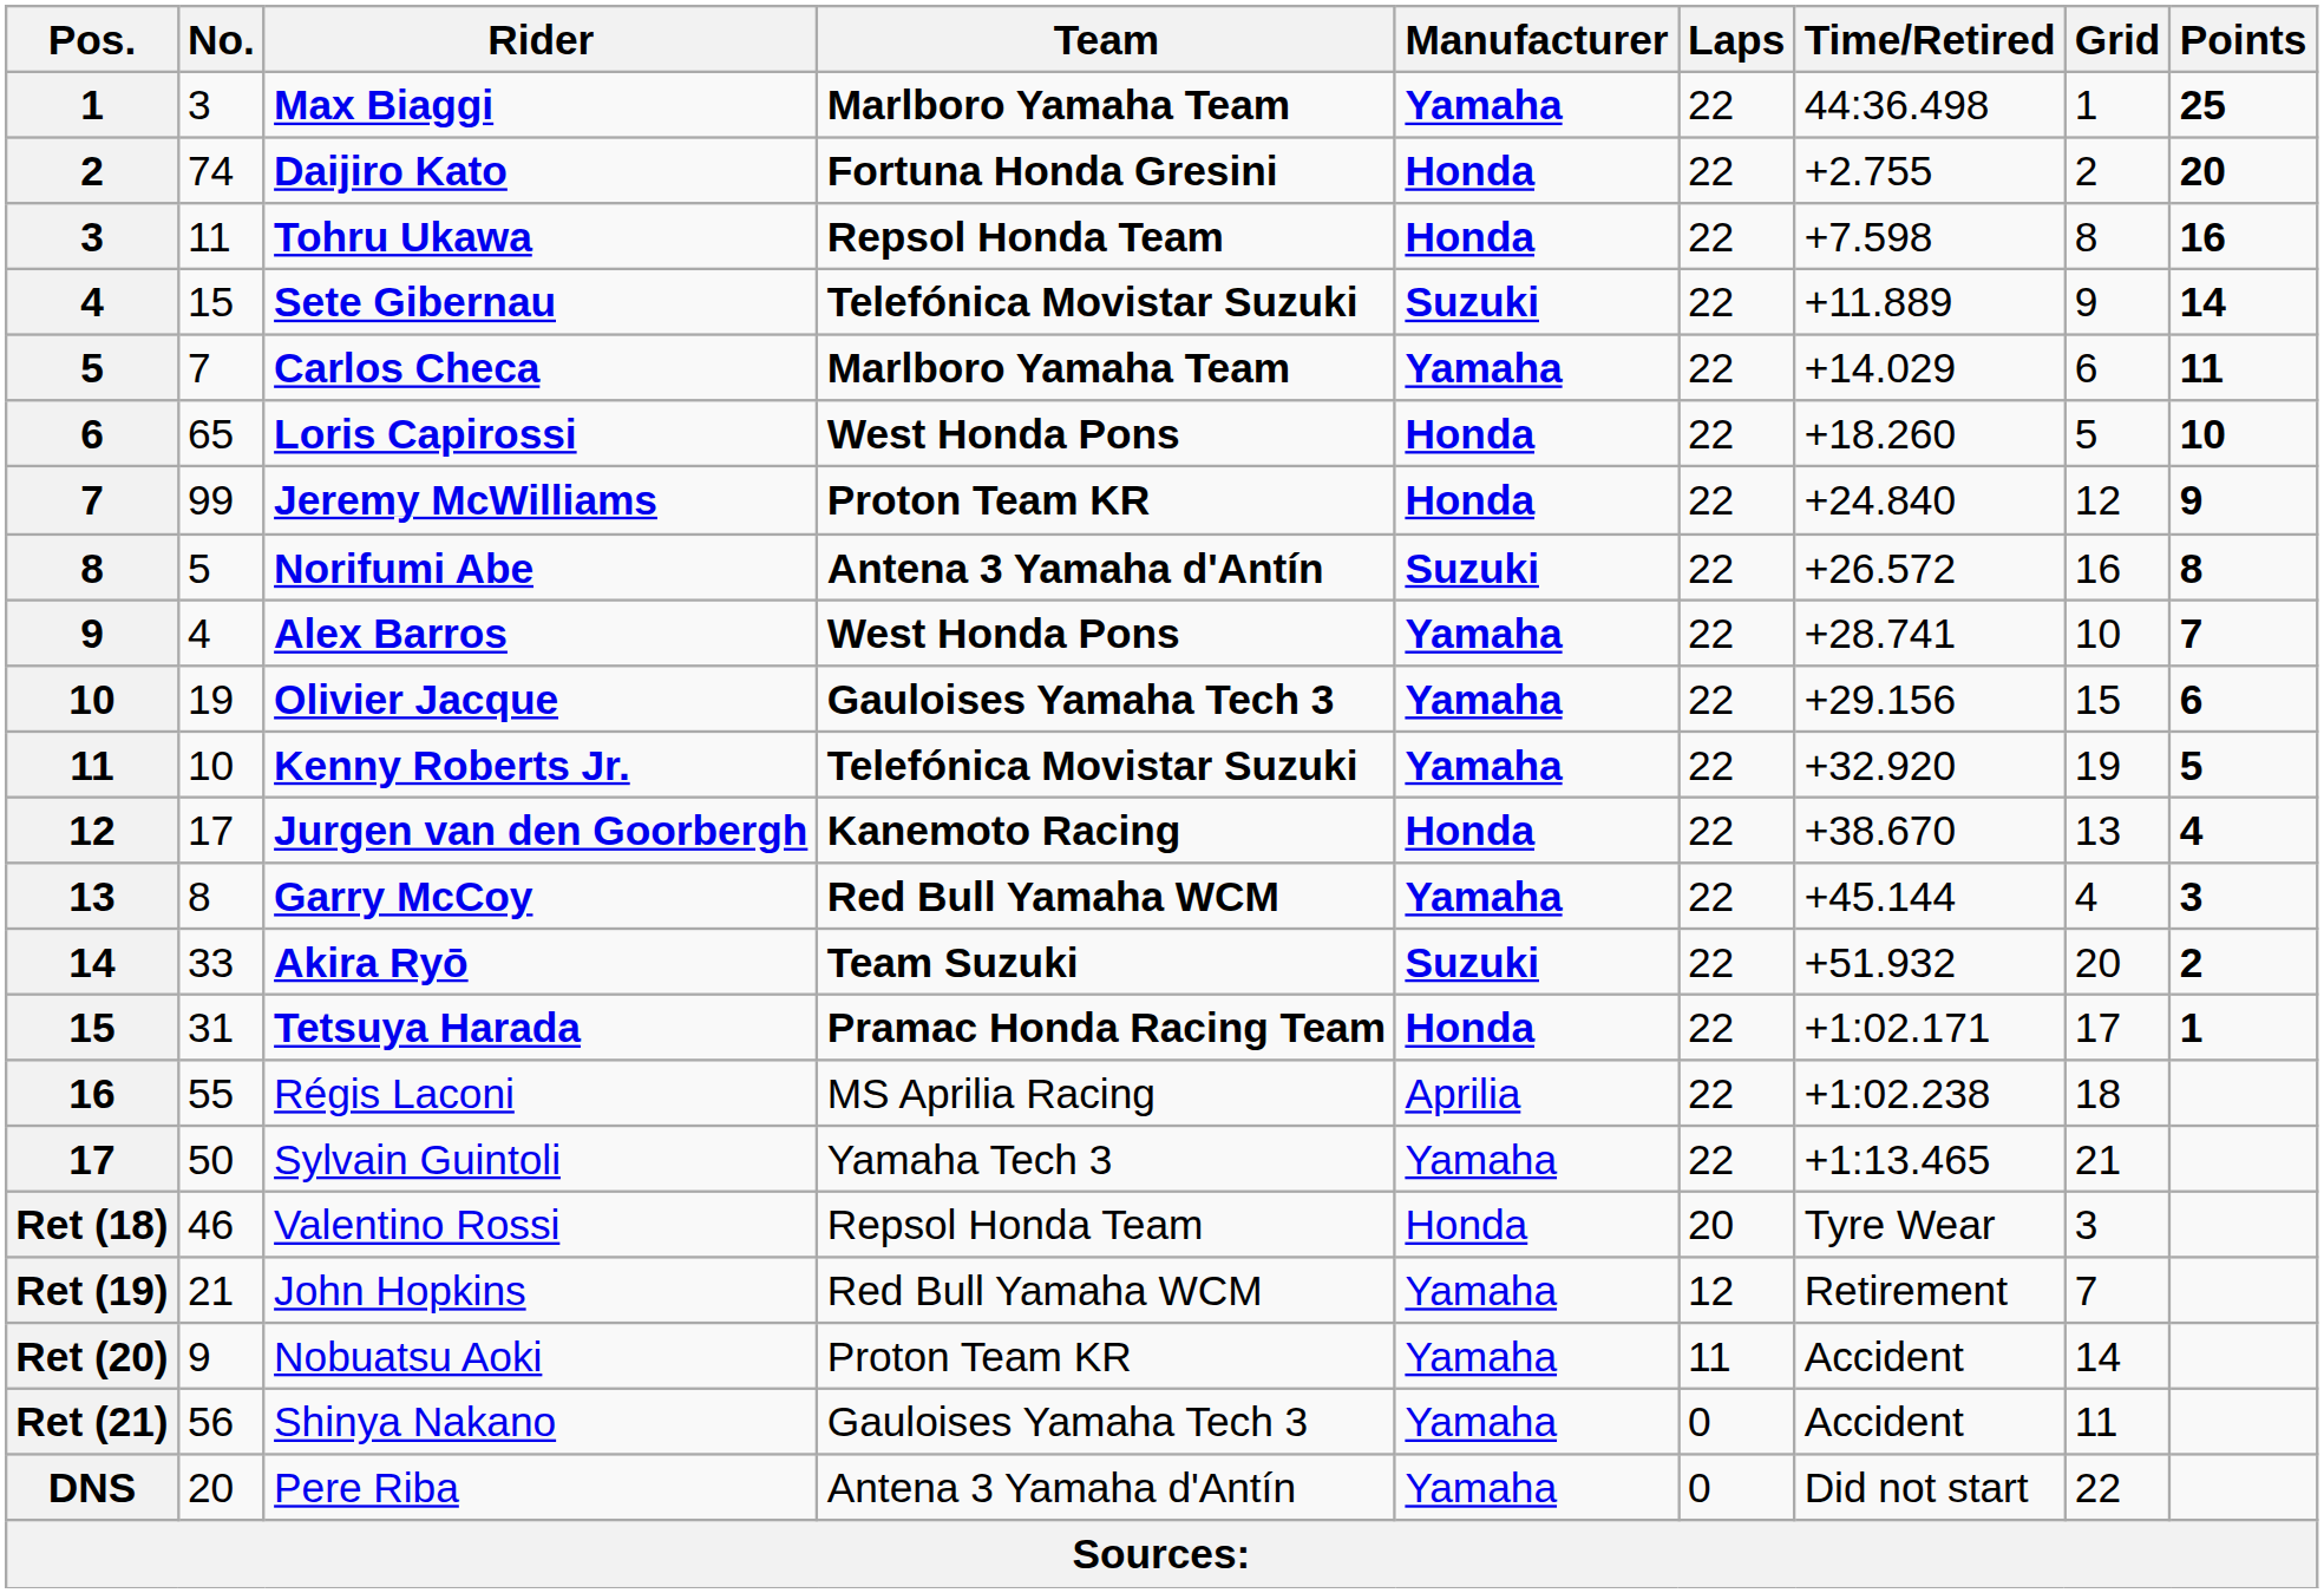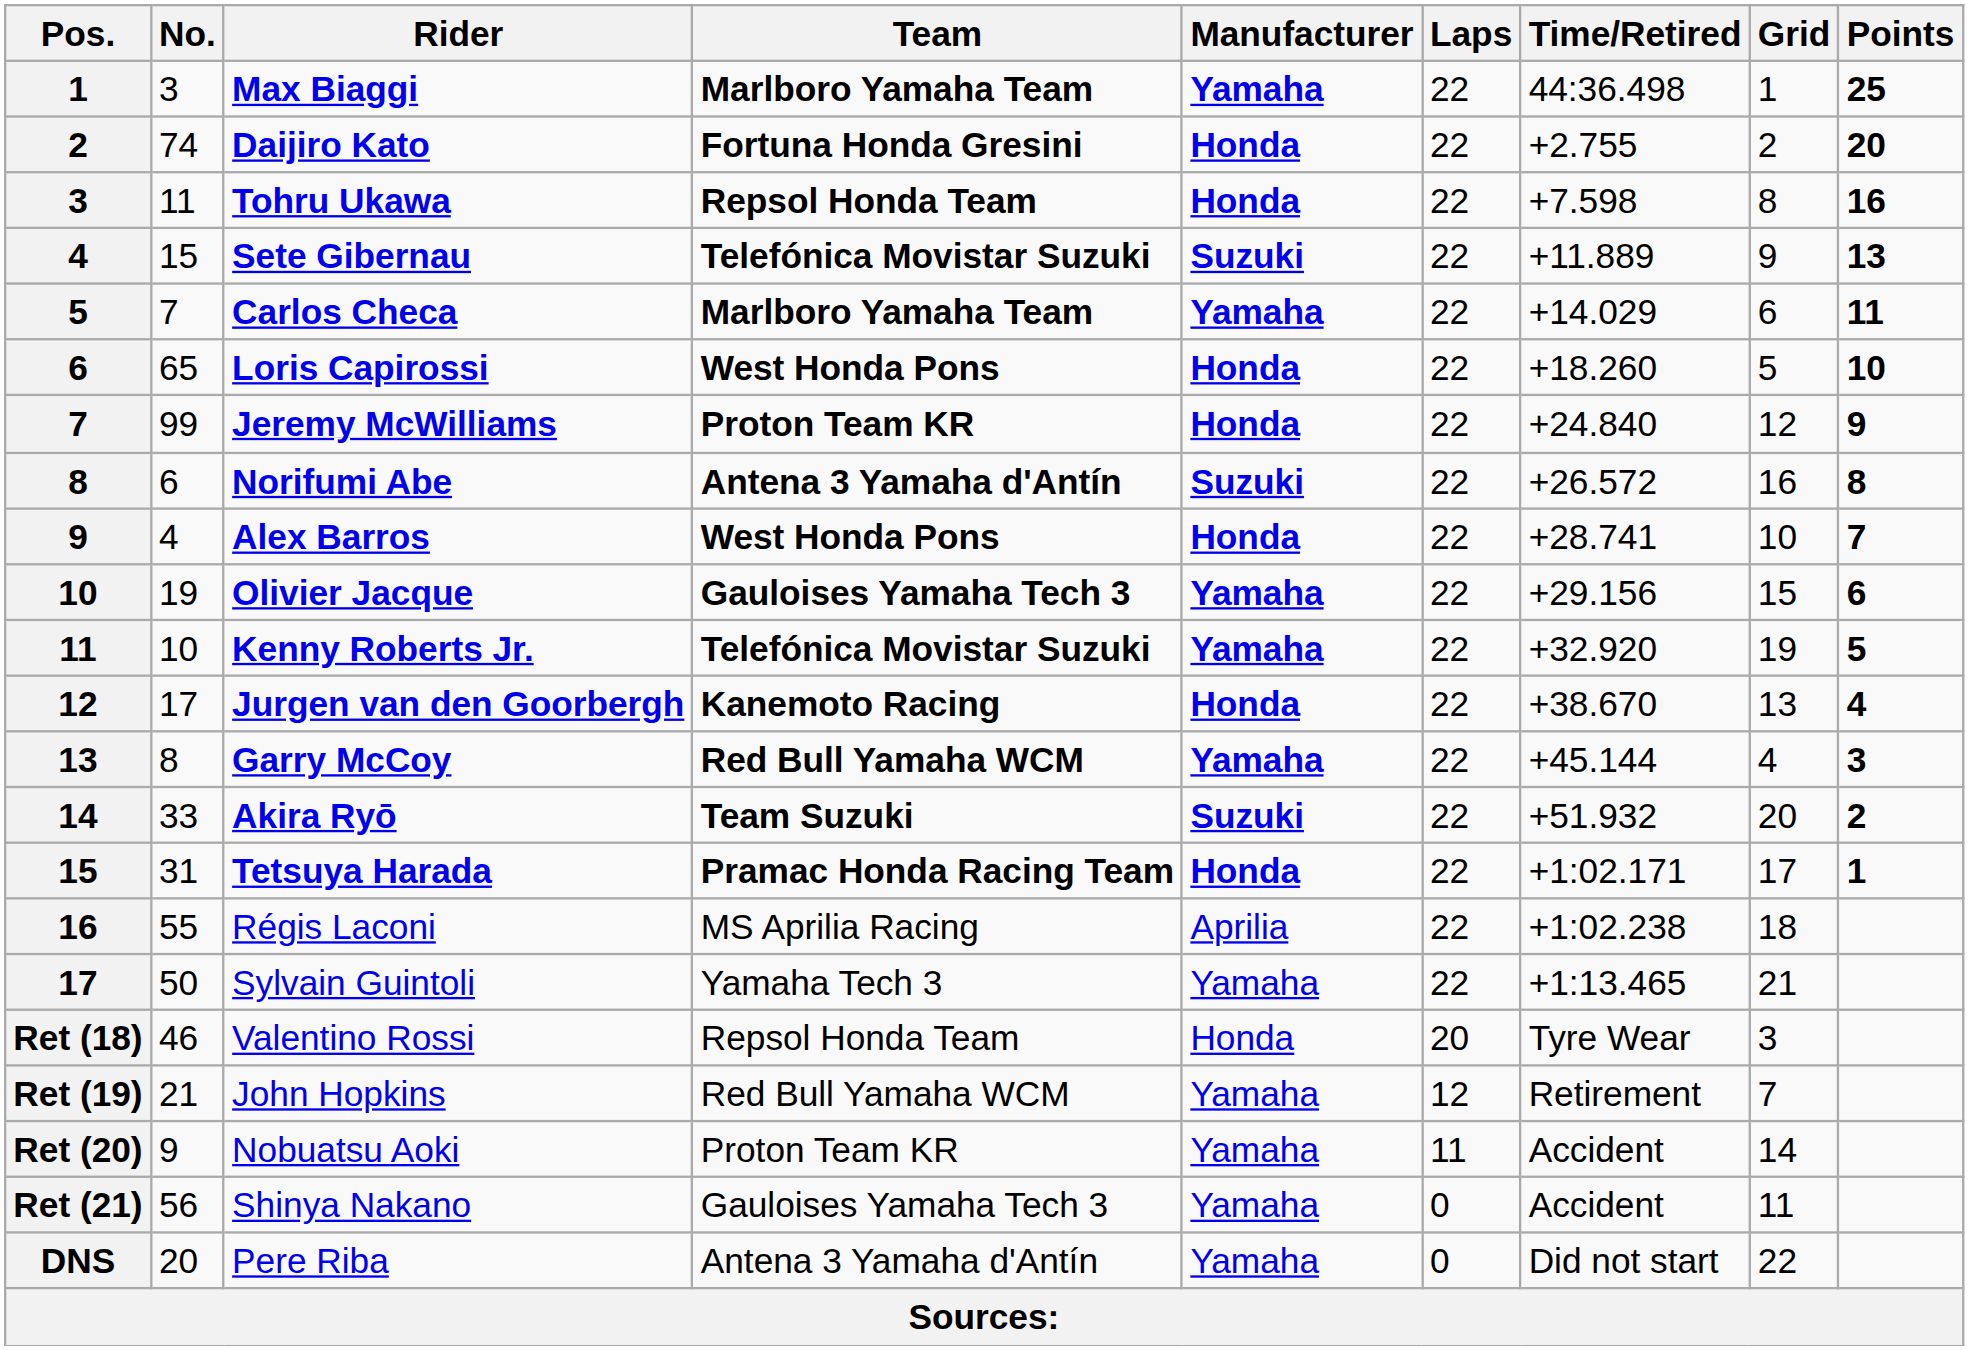Sete Gibernau | Points: 14 -> 13
Norifumi Abe | No.: 5 -> 6
Alex Barros | Manufacturer: Yamaha -> Honda
